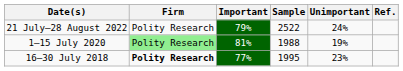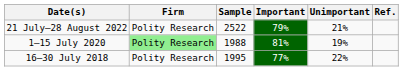columns swapped: Sample <-> Important
21 July–28 August 2022 | Unimportant: 24% -> 21%
16–30 July 2018 | Firm: bold -> normal
16–30 July 2018 | Unimportant: 23% -> 22%
